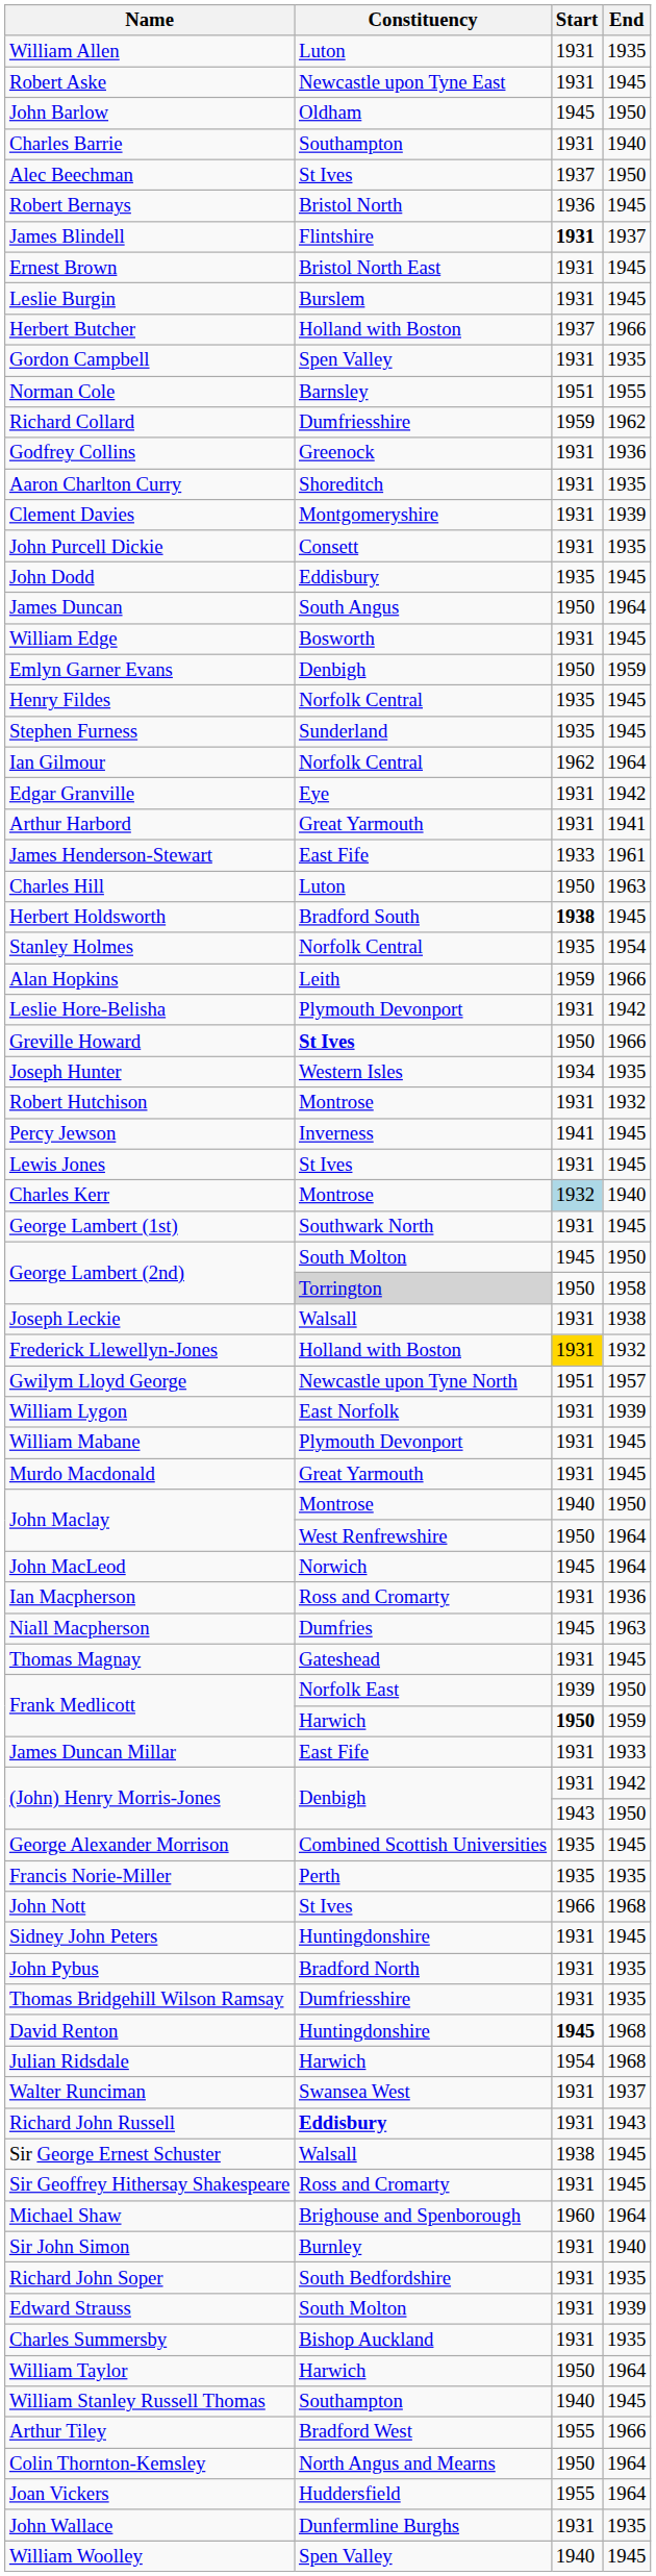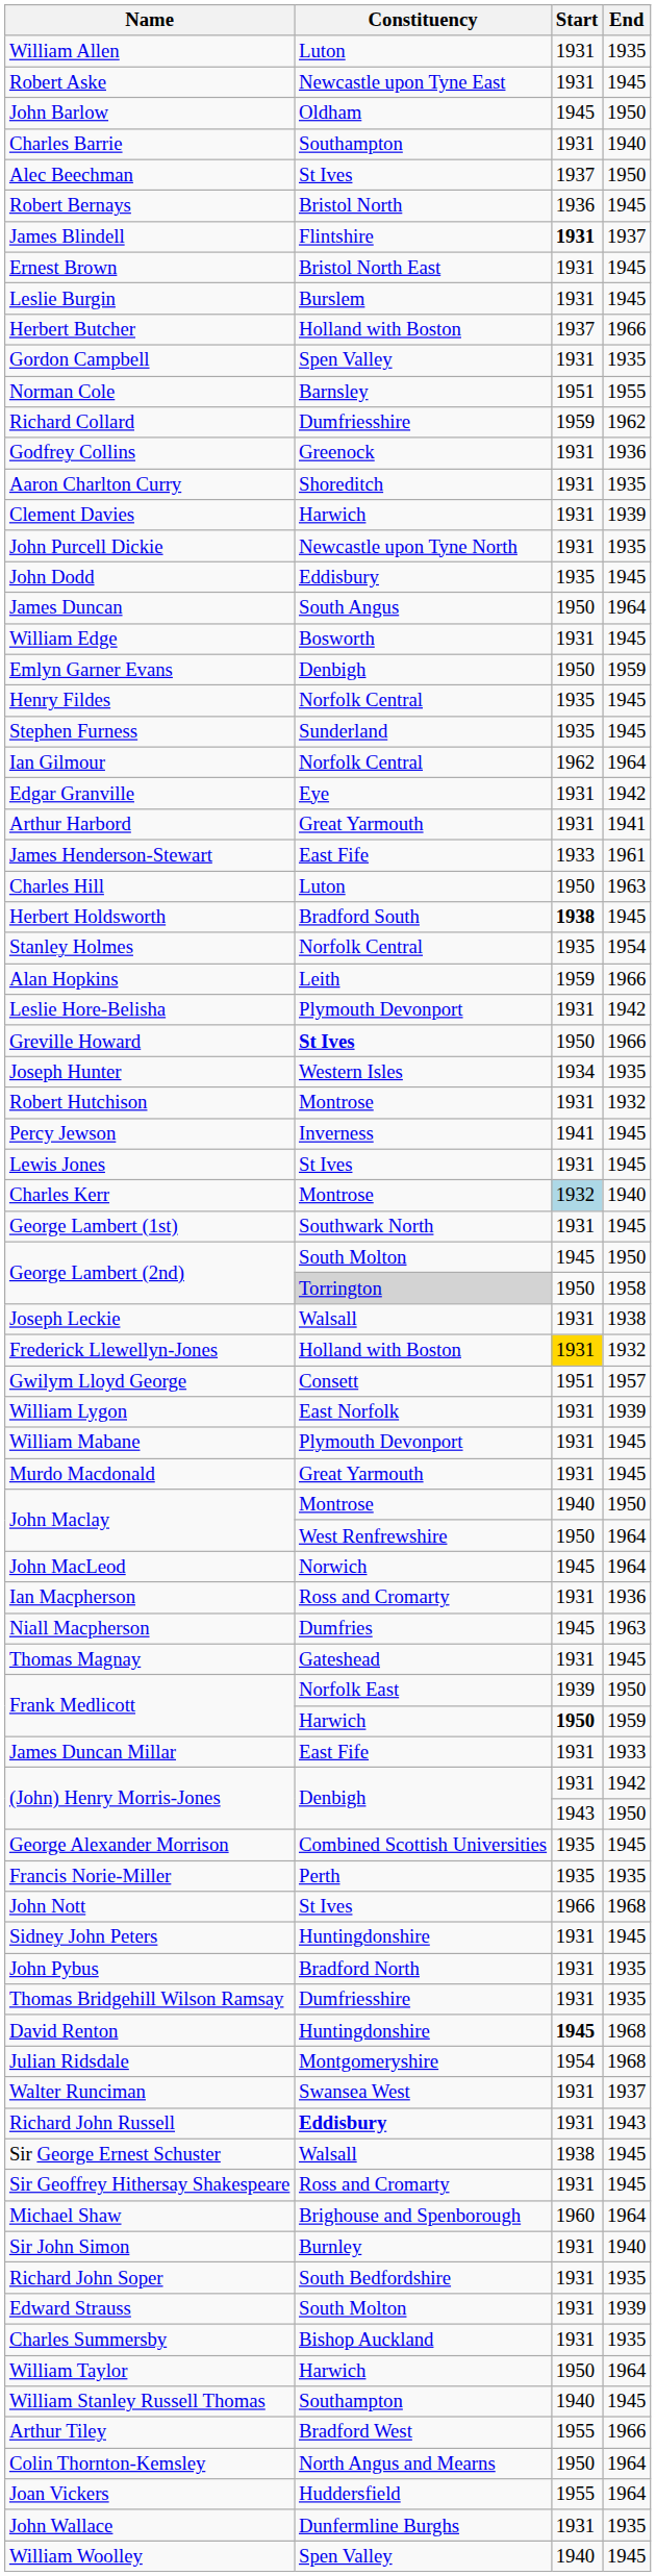Clement Davies | Constituency: Montgomeryshire -> Harwich
John Purcell Dickie | Constituency: Consett -> Newcastle upon Tyne North
Gwilym Lloyd George | Constituency: Newcastle upon Tyne North -> Consett
Julian Ridsdale | Constituency: Harwich -> Montgomeryshire
